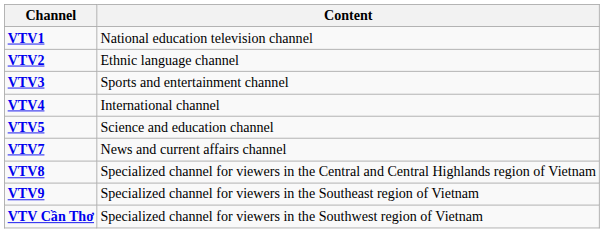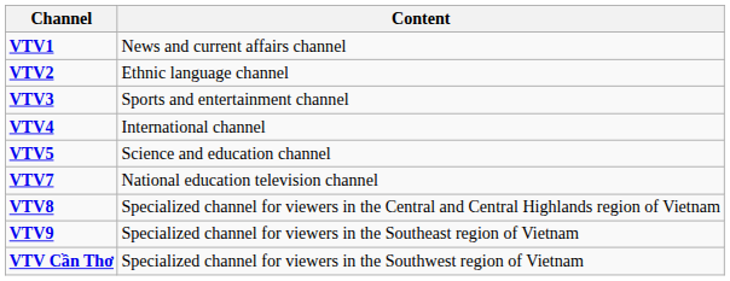VTV1 | Content: National education television channel -> News and current affairs channel
VTV7 | Content: News and current affairs channel -> National education television channel
